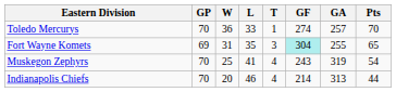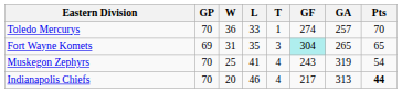Fort Wayne Komets | GA: 255 -> 265
Indianapolis Chiefs | GF: 214 -> 217
Indianapolis Chiefs | Pts: normal -> bold
